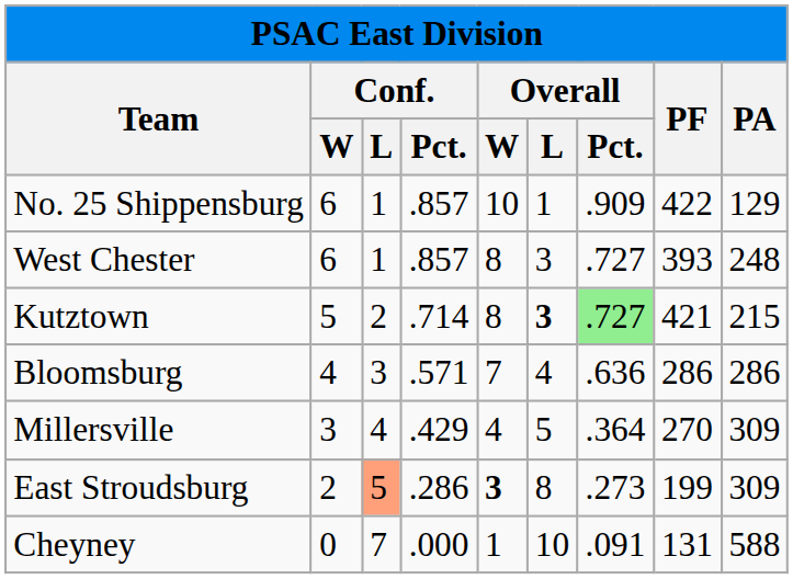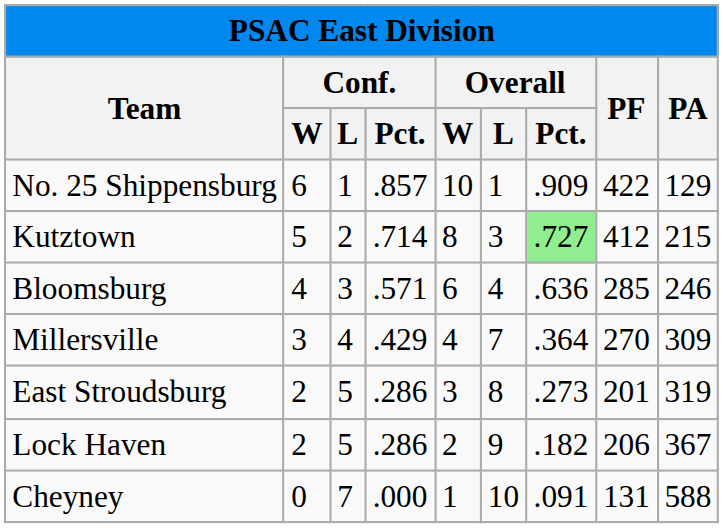- row: West Chester | 6 | 1 | .857 | 8 | 3 | .727 | 393 | 248
Kutztown | Overall / L: bold -> normal
Kutztown | PF: 421 -> 412
Bloomsburg | Overall / W: 7 -> 6
Bloomsburg | PF: 286 -> 285
Bloomsburg | PA: 286 -> 246
Millersville | Overall / L: 5 -> 7
East Stroudsburg | Conf. / L: lightsalmon background -> no background
East Stroudsburg | Overall / W: bold -> normal
East Stroudsburg | PF: 199 -> 201
East Stroudsburg | PA: 309 -> 319
+ row: Lock Haven | 2 | 5 | .286 | 2 | 9 | .182 | 206 | 367
